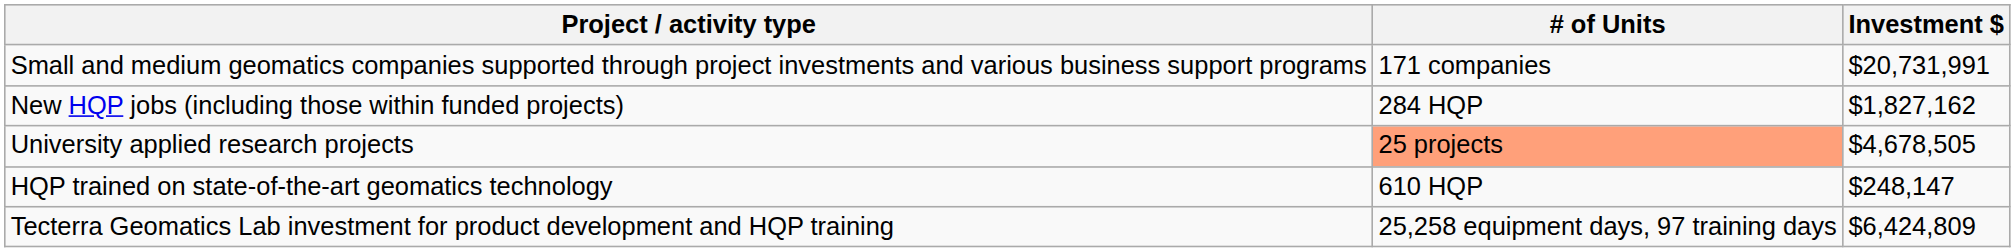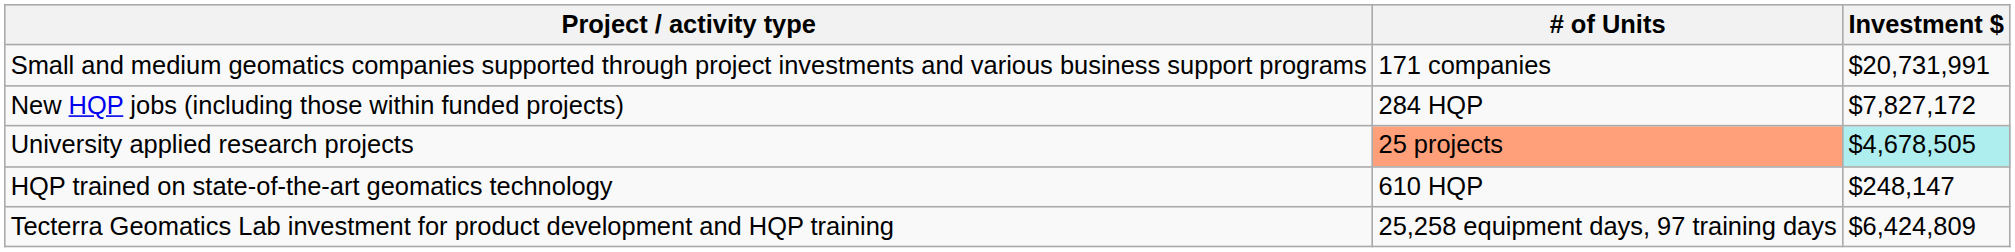New HQP jobs (including those within funded projects) | Investment $: $1,827,162 -> $7,827,172
University applied research projects | Investment $: no background -> paleturquoise background
